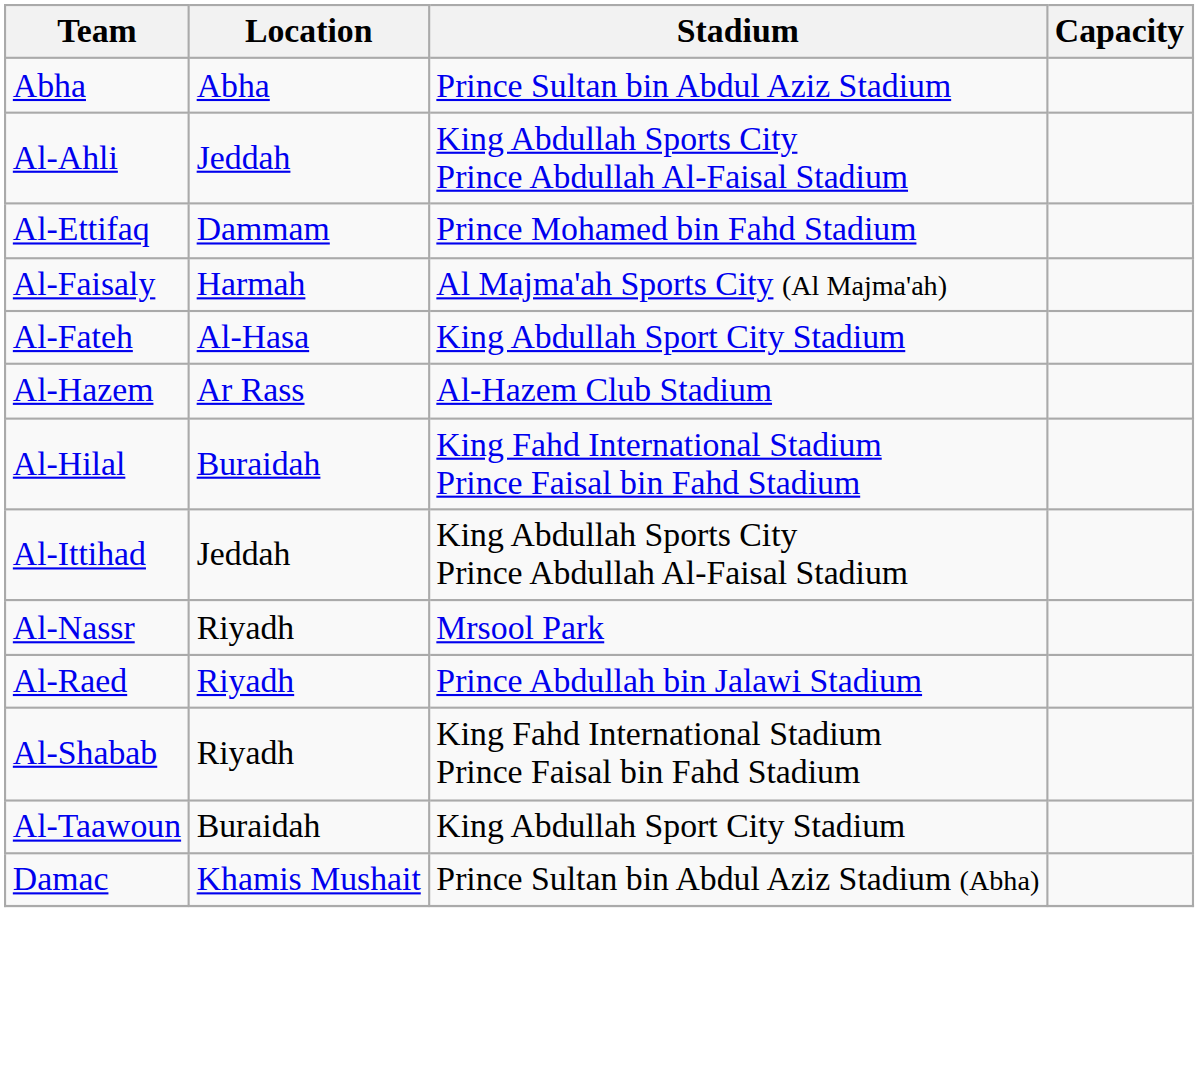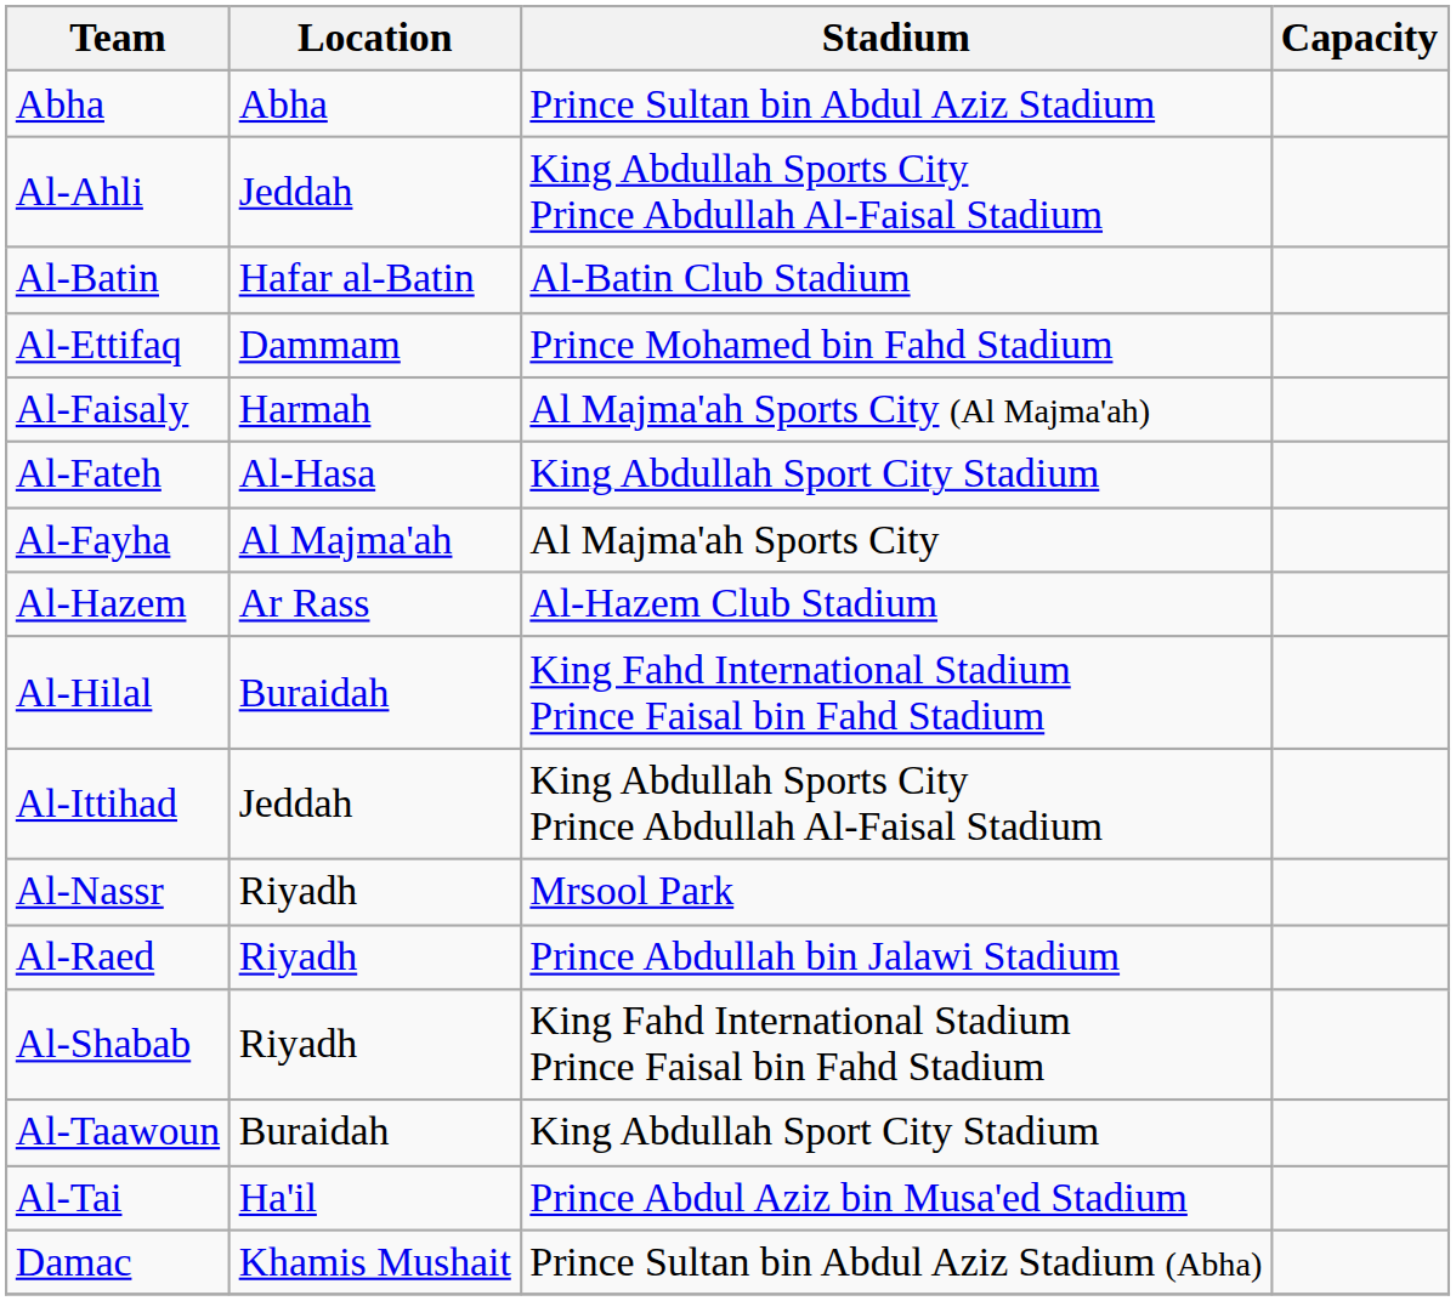+ row: Al-Batin | Hafar al-Batin | Al-Batin Club Stadium
+ row: Al-Fayha | Al Majma'ah | Al Majma'ah Sports City
+ row: Al-Tai | Ha'il | Prince Abdul Aziz bin Musa'ed Stadium
